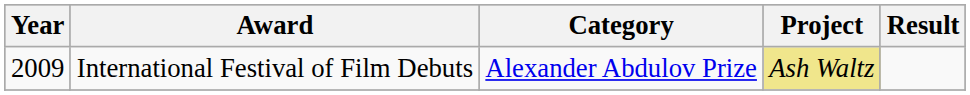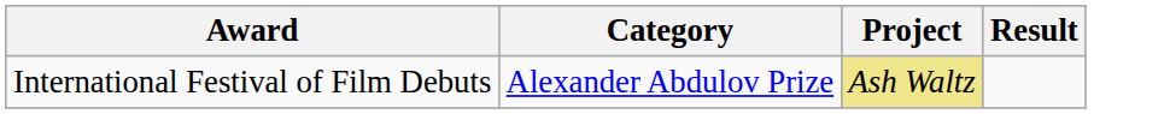- column: Year | 2009
